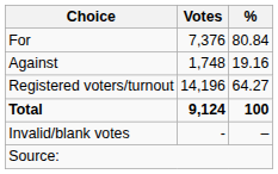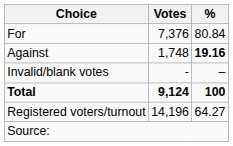Against | %: normal -> bold
rows swapped: Invalid/blank votes <-> Registered voters/turnout
